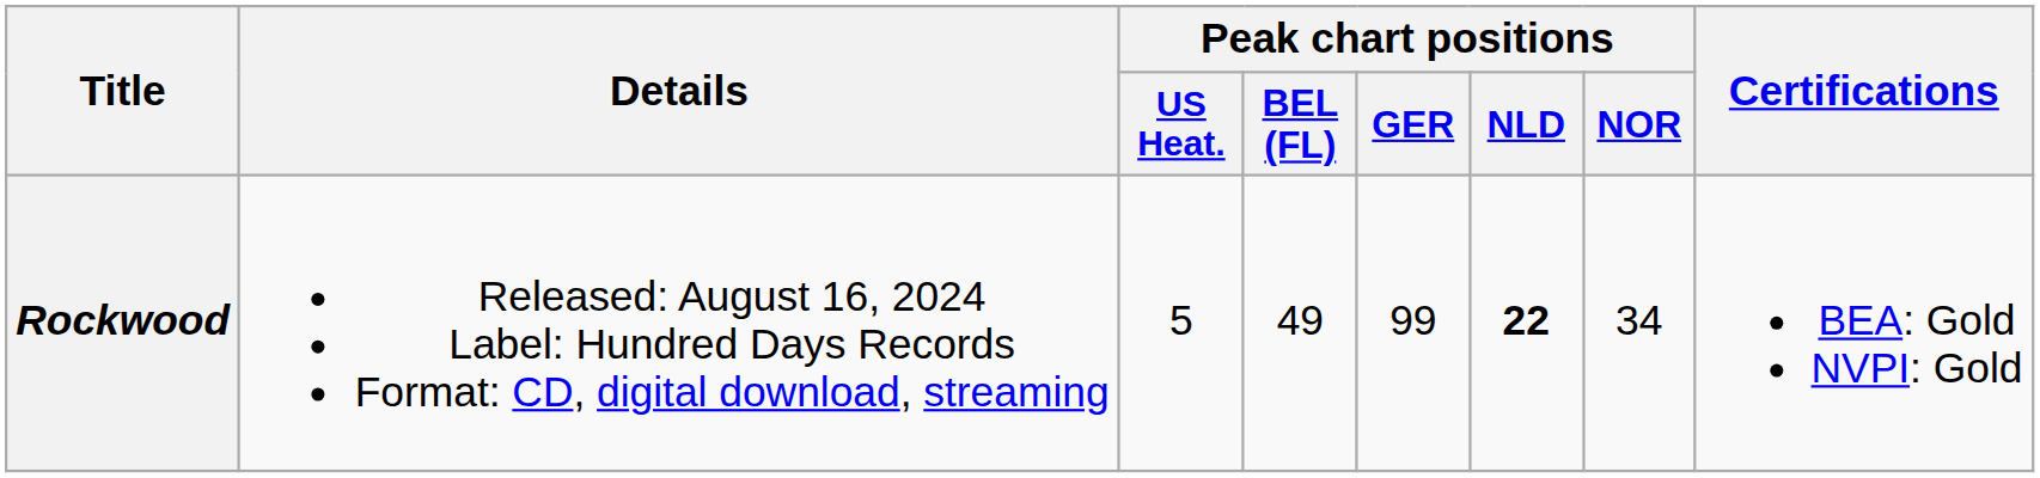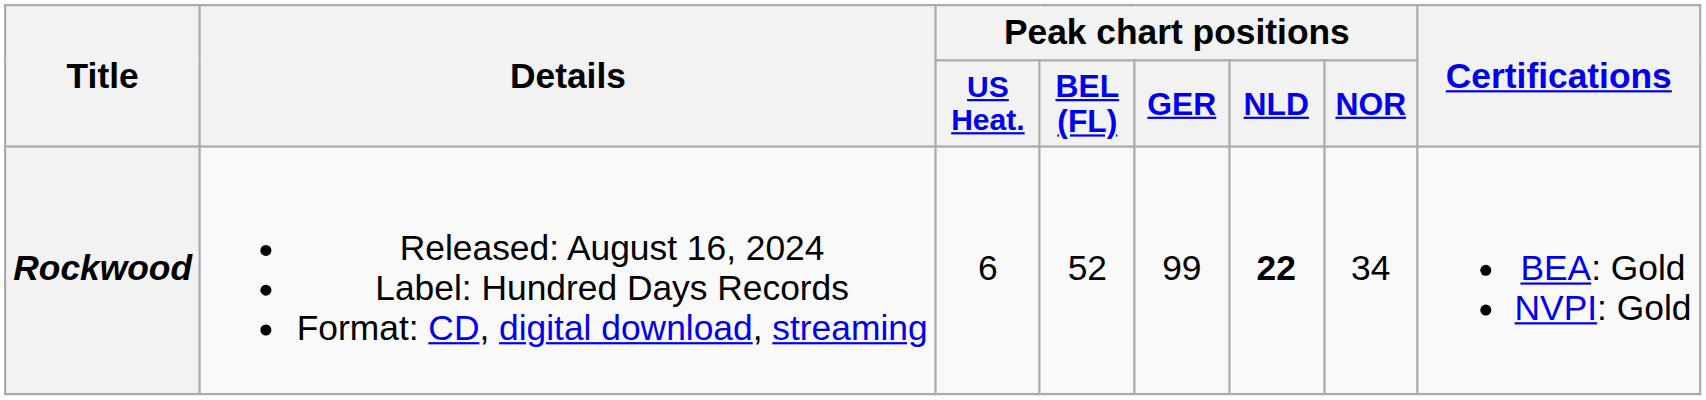Rockwood | Peak chart positions / US Heat.: 5 -> 6
Rockwood | Peak chart positions / BEL (FL): 49 -> 52
